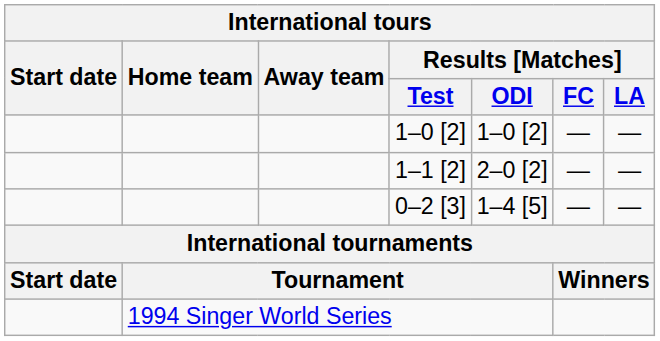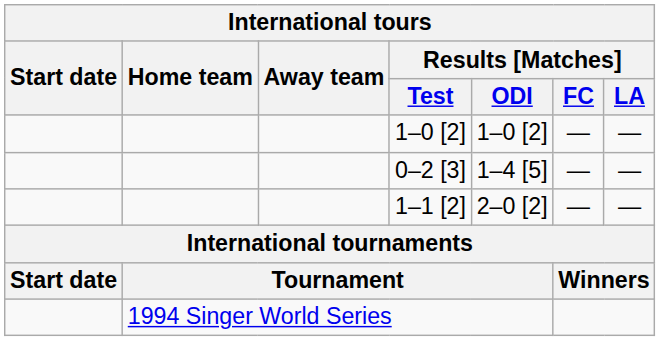rows swapped: 1–1 [2] <-> 0–2 [3]
